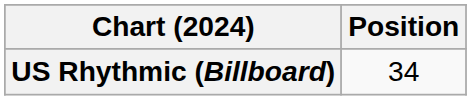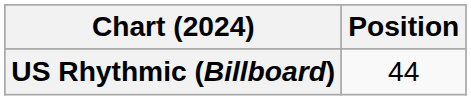US Rhythmic (Billboard) | Position: 34 -> 44
